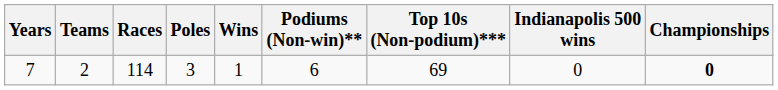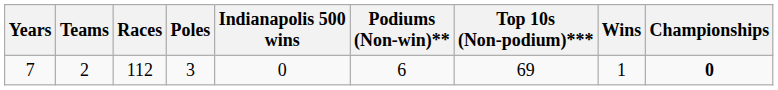columns swapped: Wins <-> Indianapolis 500 wins
7 | Races: 114 -> 112
